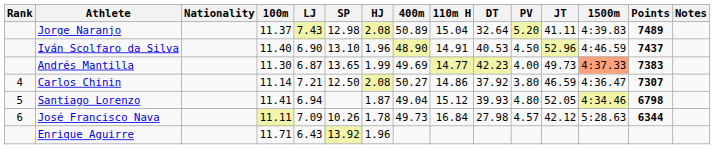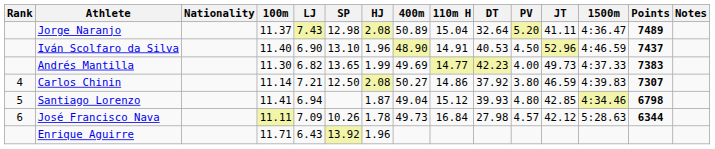Jorge Naranjo | 1500m: 4:39.83 -> 4:36.47
Andrés Mantilla | LJ: 6.87 -> 6.82
Andrés Mantilla | 1500m: lightsalmon background -> no background
Carlos Chinin | 1500m: 4:36.47 -> 4:39.83
Santiago Lorenzo | JT: 52.05 -> 42.85
